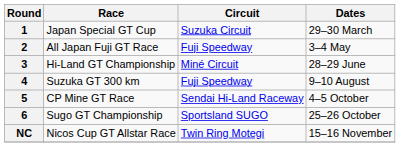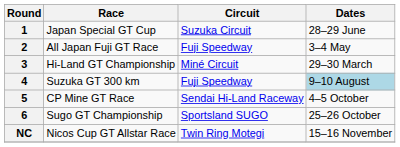1 | Dates: 29–30 March -> 28–29 June
3 | Dates: 28–29 June -> 29–30 March
4 | Dates: no background -> lightblue background
